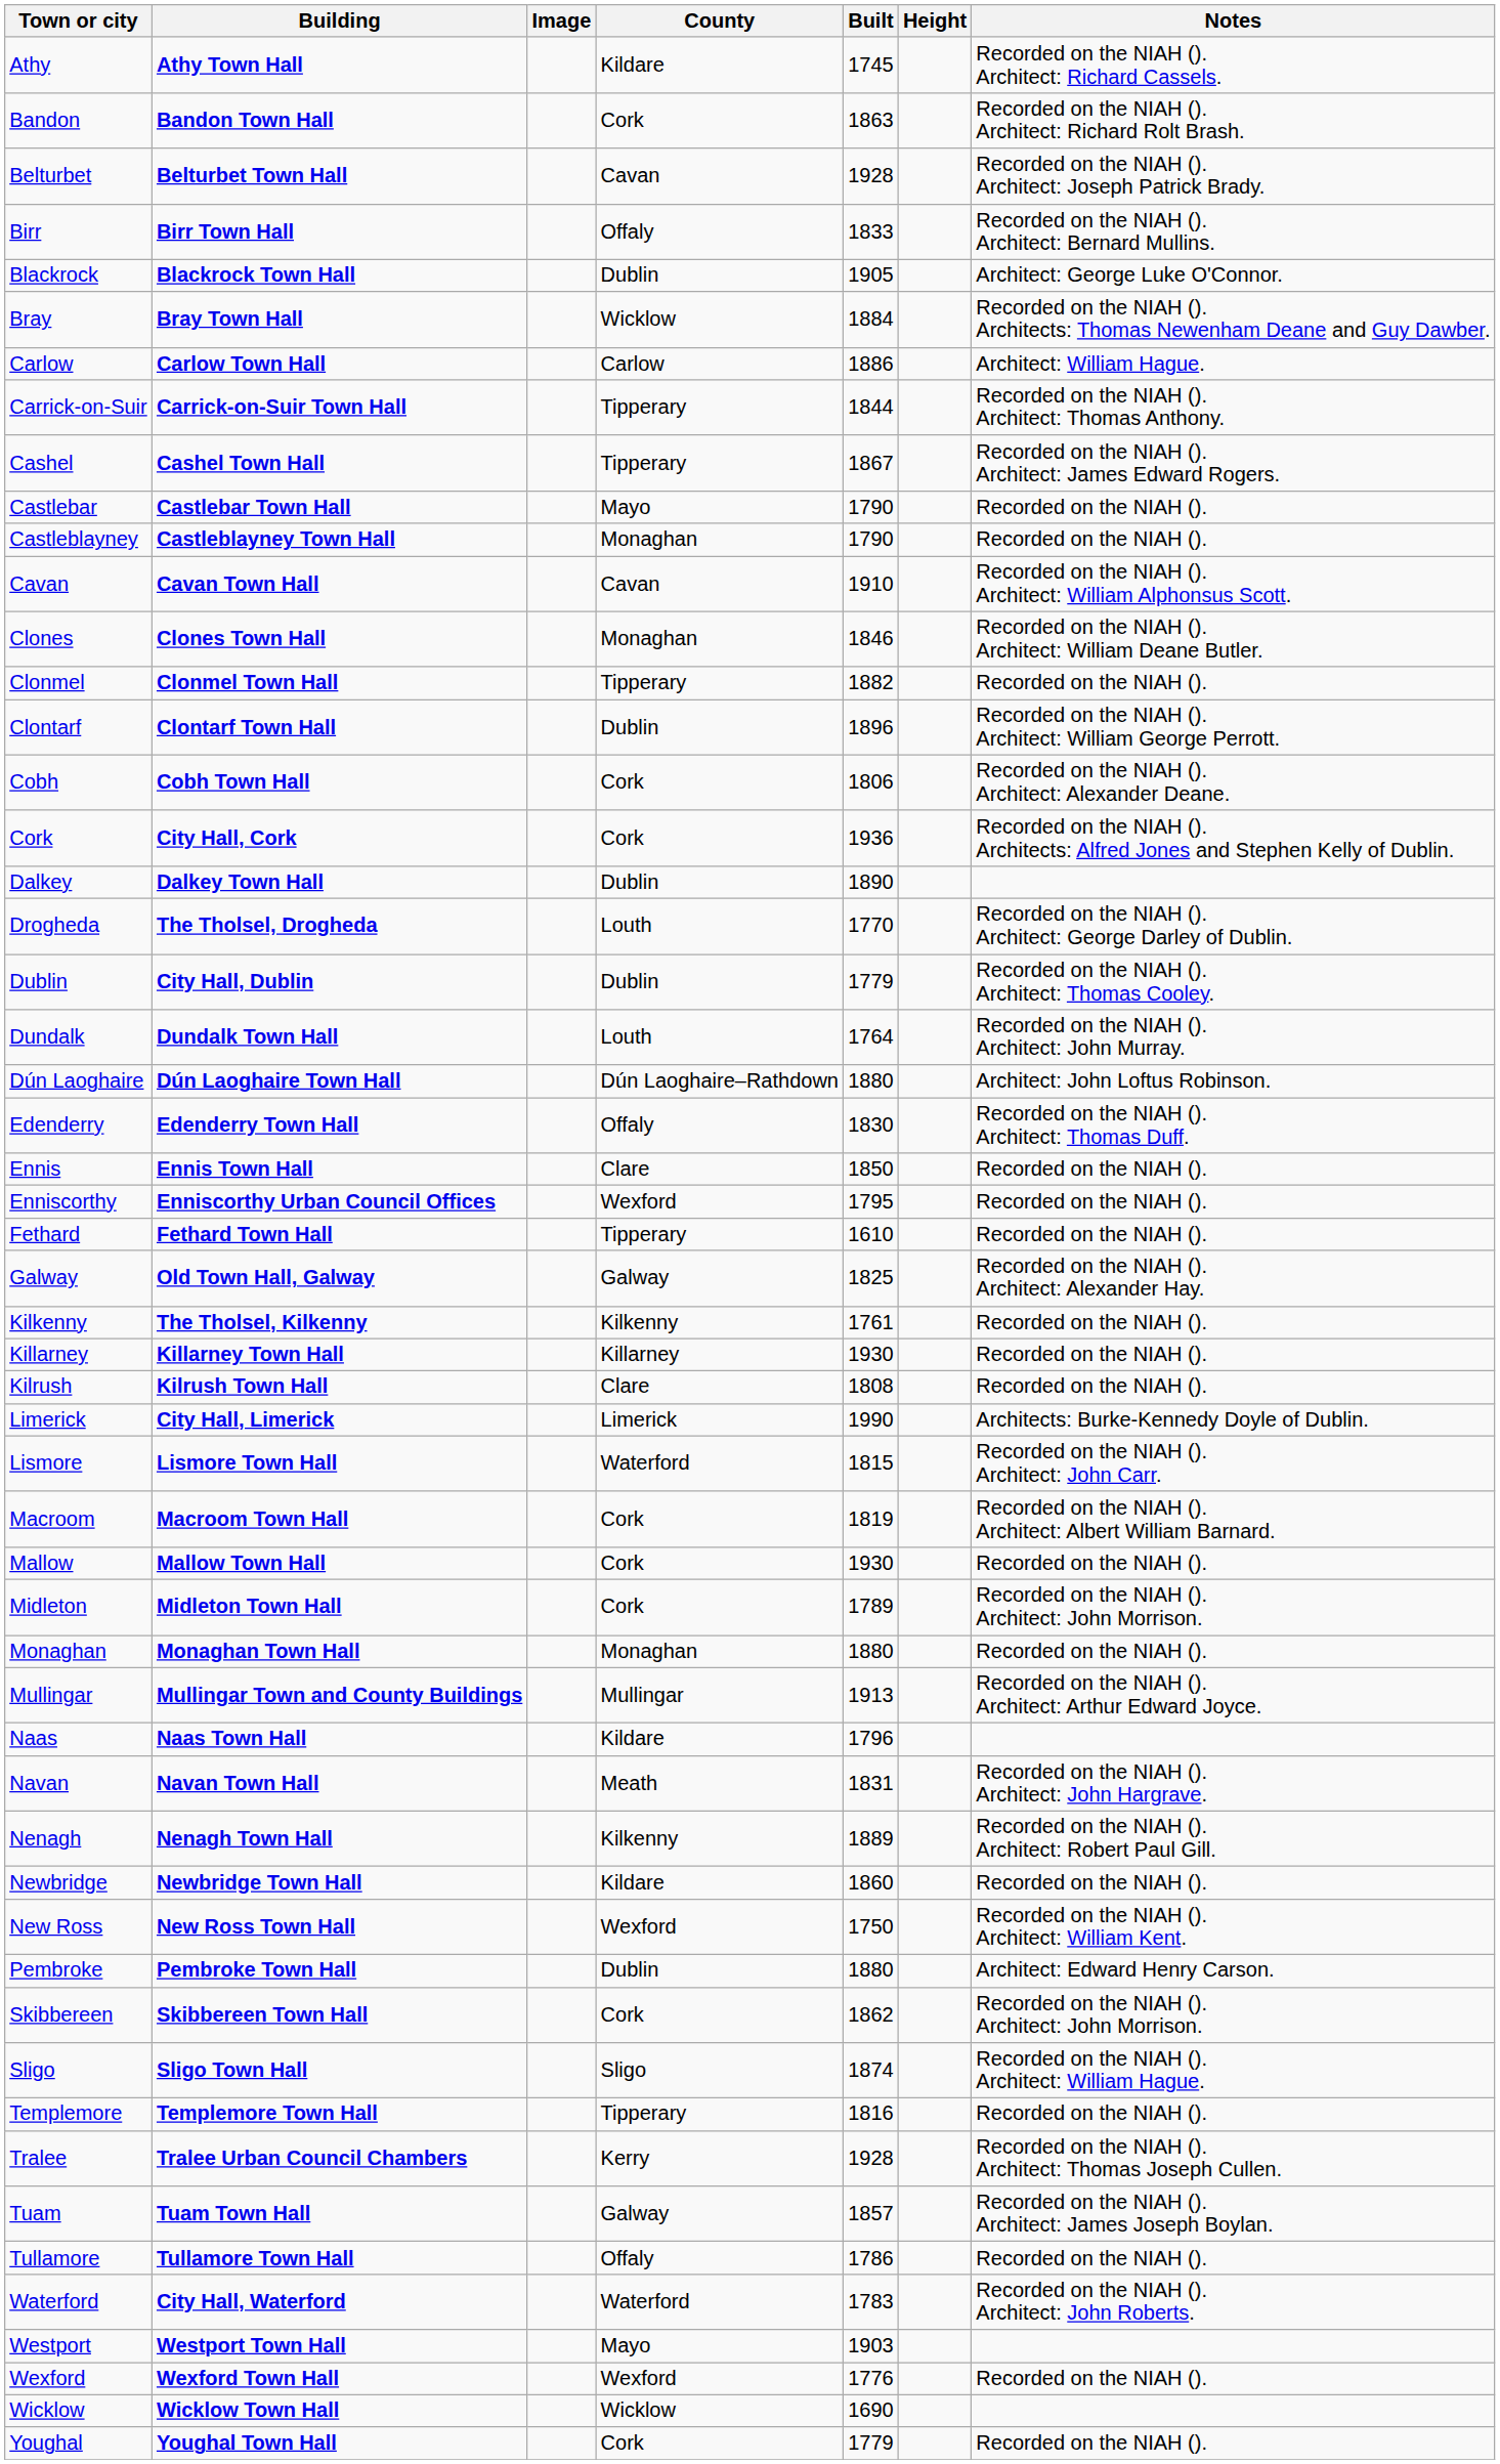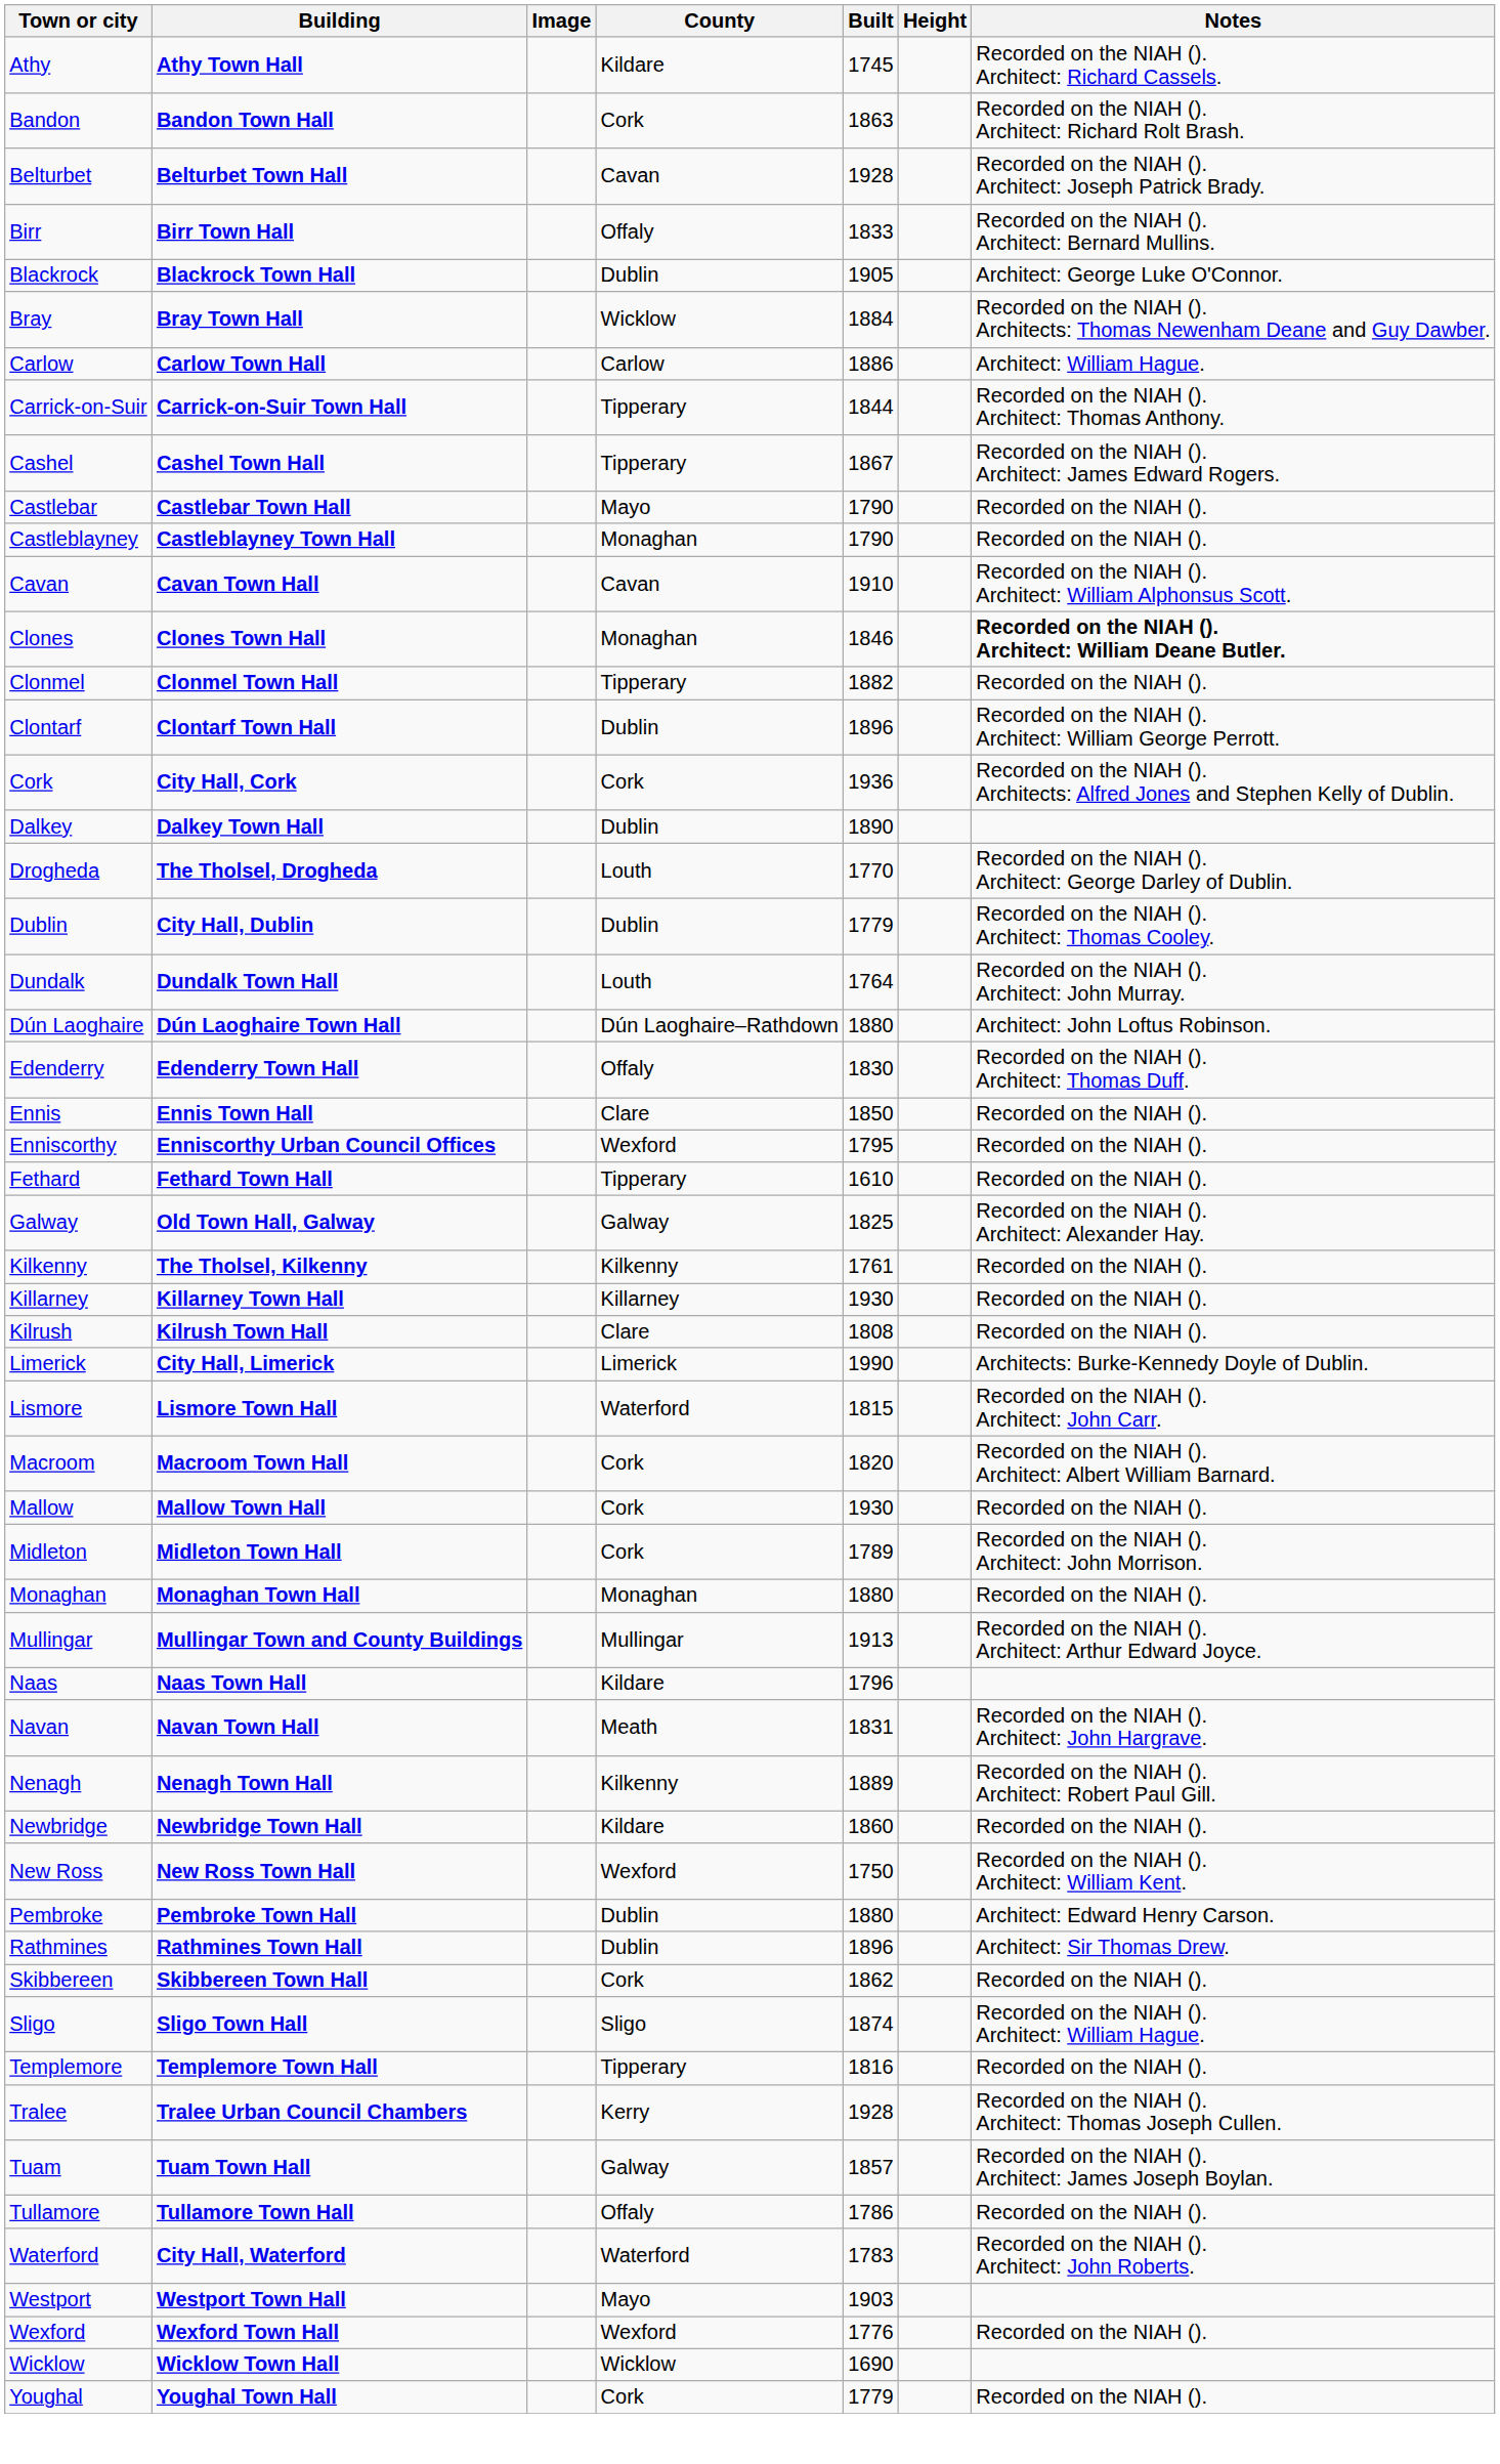Clones | Notes: normal -> bold
- row: Cobh | Cobh Town Hall | Cork | 1806 | Recorded on the NIAH (). Architect: Alexander Deane.
Macroom | Built: 1819 -> 1820
+ row: Rathmines | Rathmines Town Hall | Dublin | 1896 | Architect: Sir Thomas Drew.
Skibbereen | Notes: Recorded on the NIAH (). Architect: John Morrison. -> Recorded on the NIAH ().
